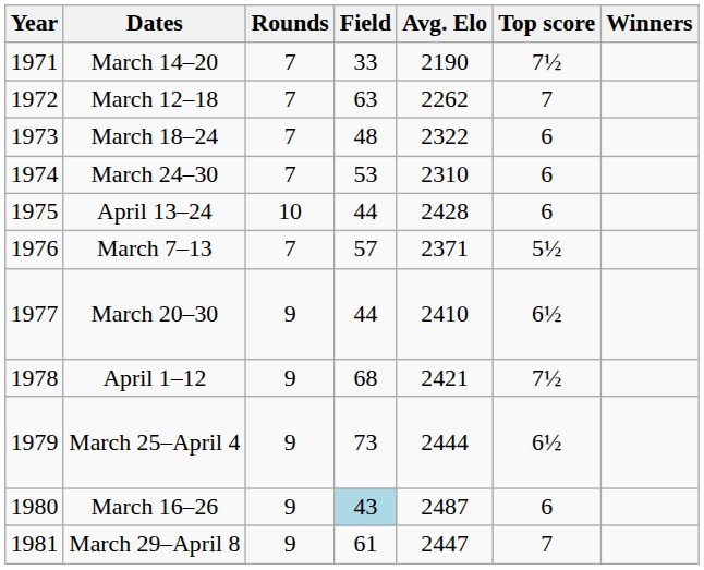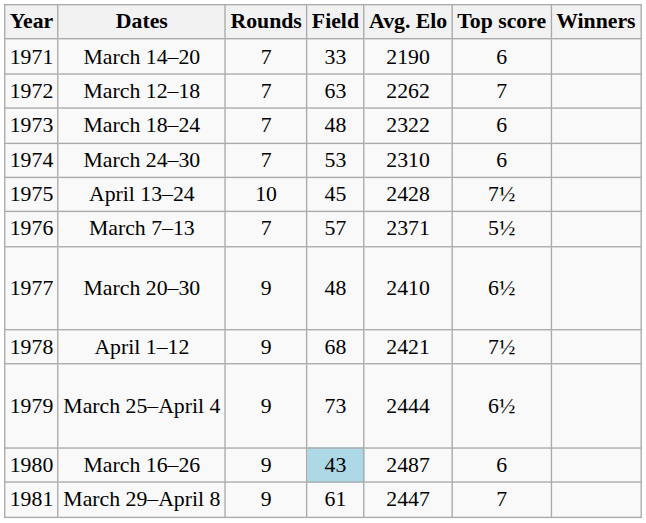March 14–20 | Top score: 7½ -> 6
April 13–24 | Field: 44 -> 45
April 13–24 | Top score: 6 -> 7½
March 20–30 | Field: 44 -> 48
